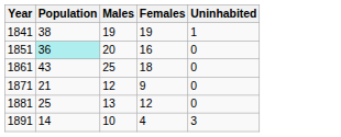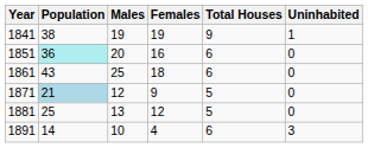+ column: Total Houses | 9 | 6 | 6 | 5 | 5 | 6
1871 | Population: no background -> lightblue background
